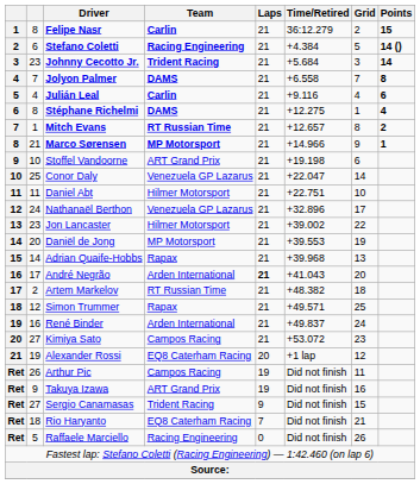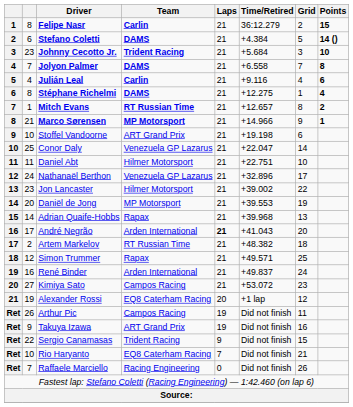Stefano Coletti | Team: Racing Engineering -> DAMS
Johnny Cecotto Jr. | Points: 14 -> 10
Sergio Canamasas | column 2: 27 -> 22
Rio Haryanto | column 2: 18 -> 10
Raffaele Marciello | column 2: 5 -> 7
